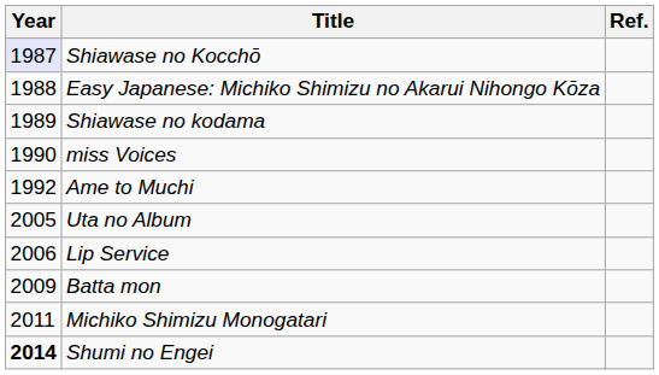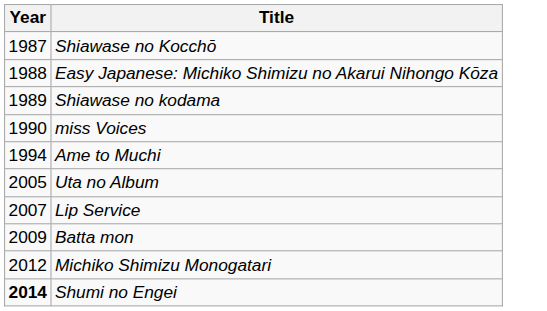- column: Ref.
Shiawase no Kocchō | Year: lavender background -> no background
Ame to Muchi | Year: 1992 -> 1994
Lip Service | Year: 2006 -> 2007
Michiko Shimizu Monogatari | Year: 2011 -> 2012
